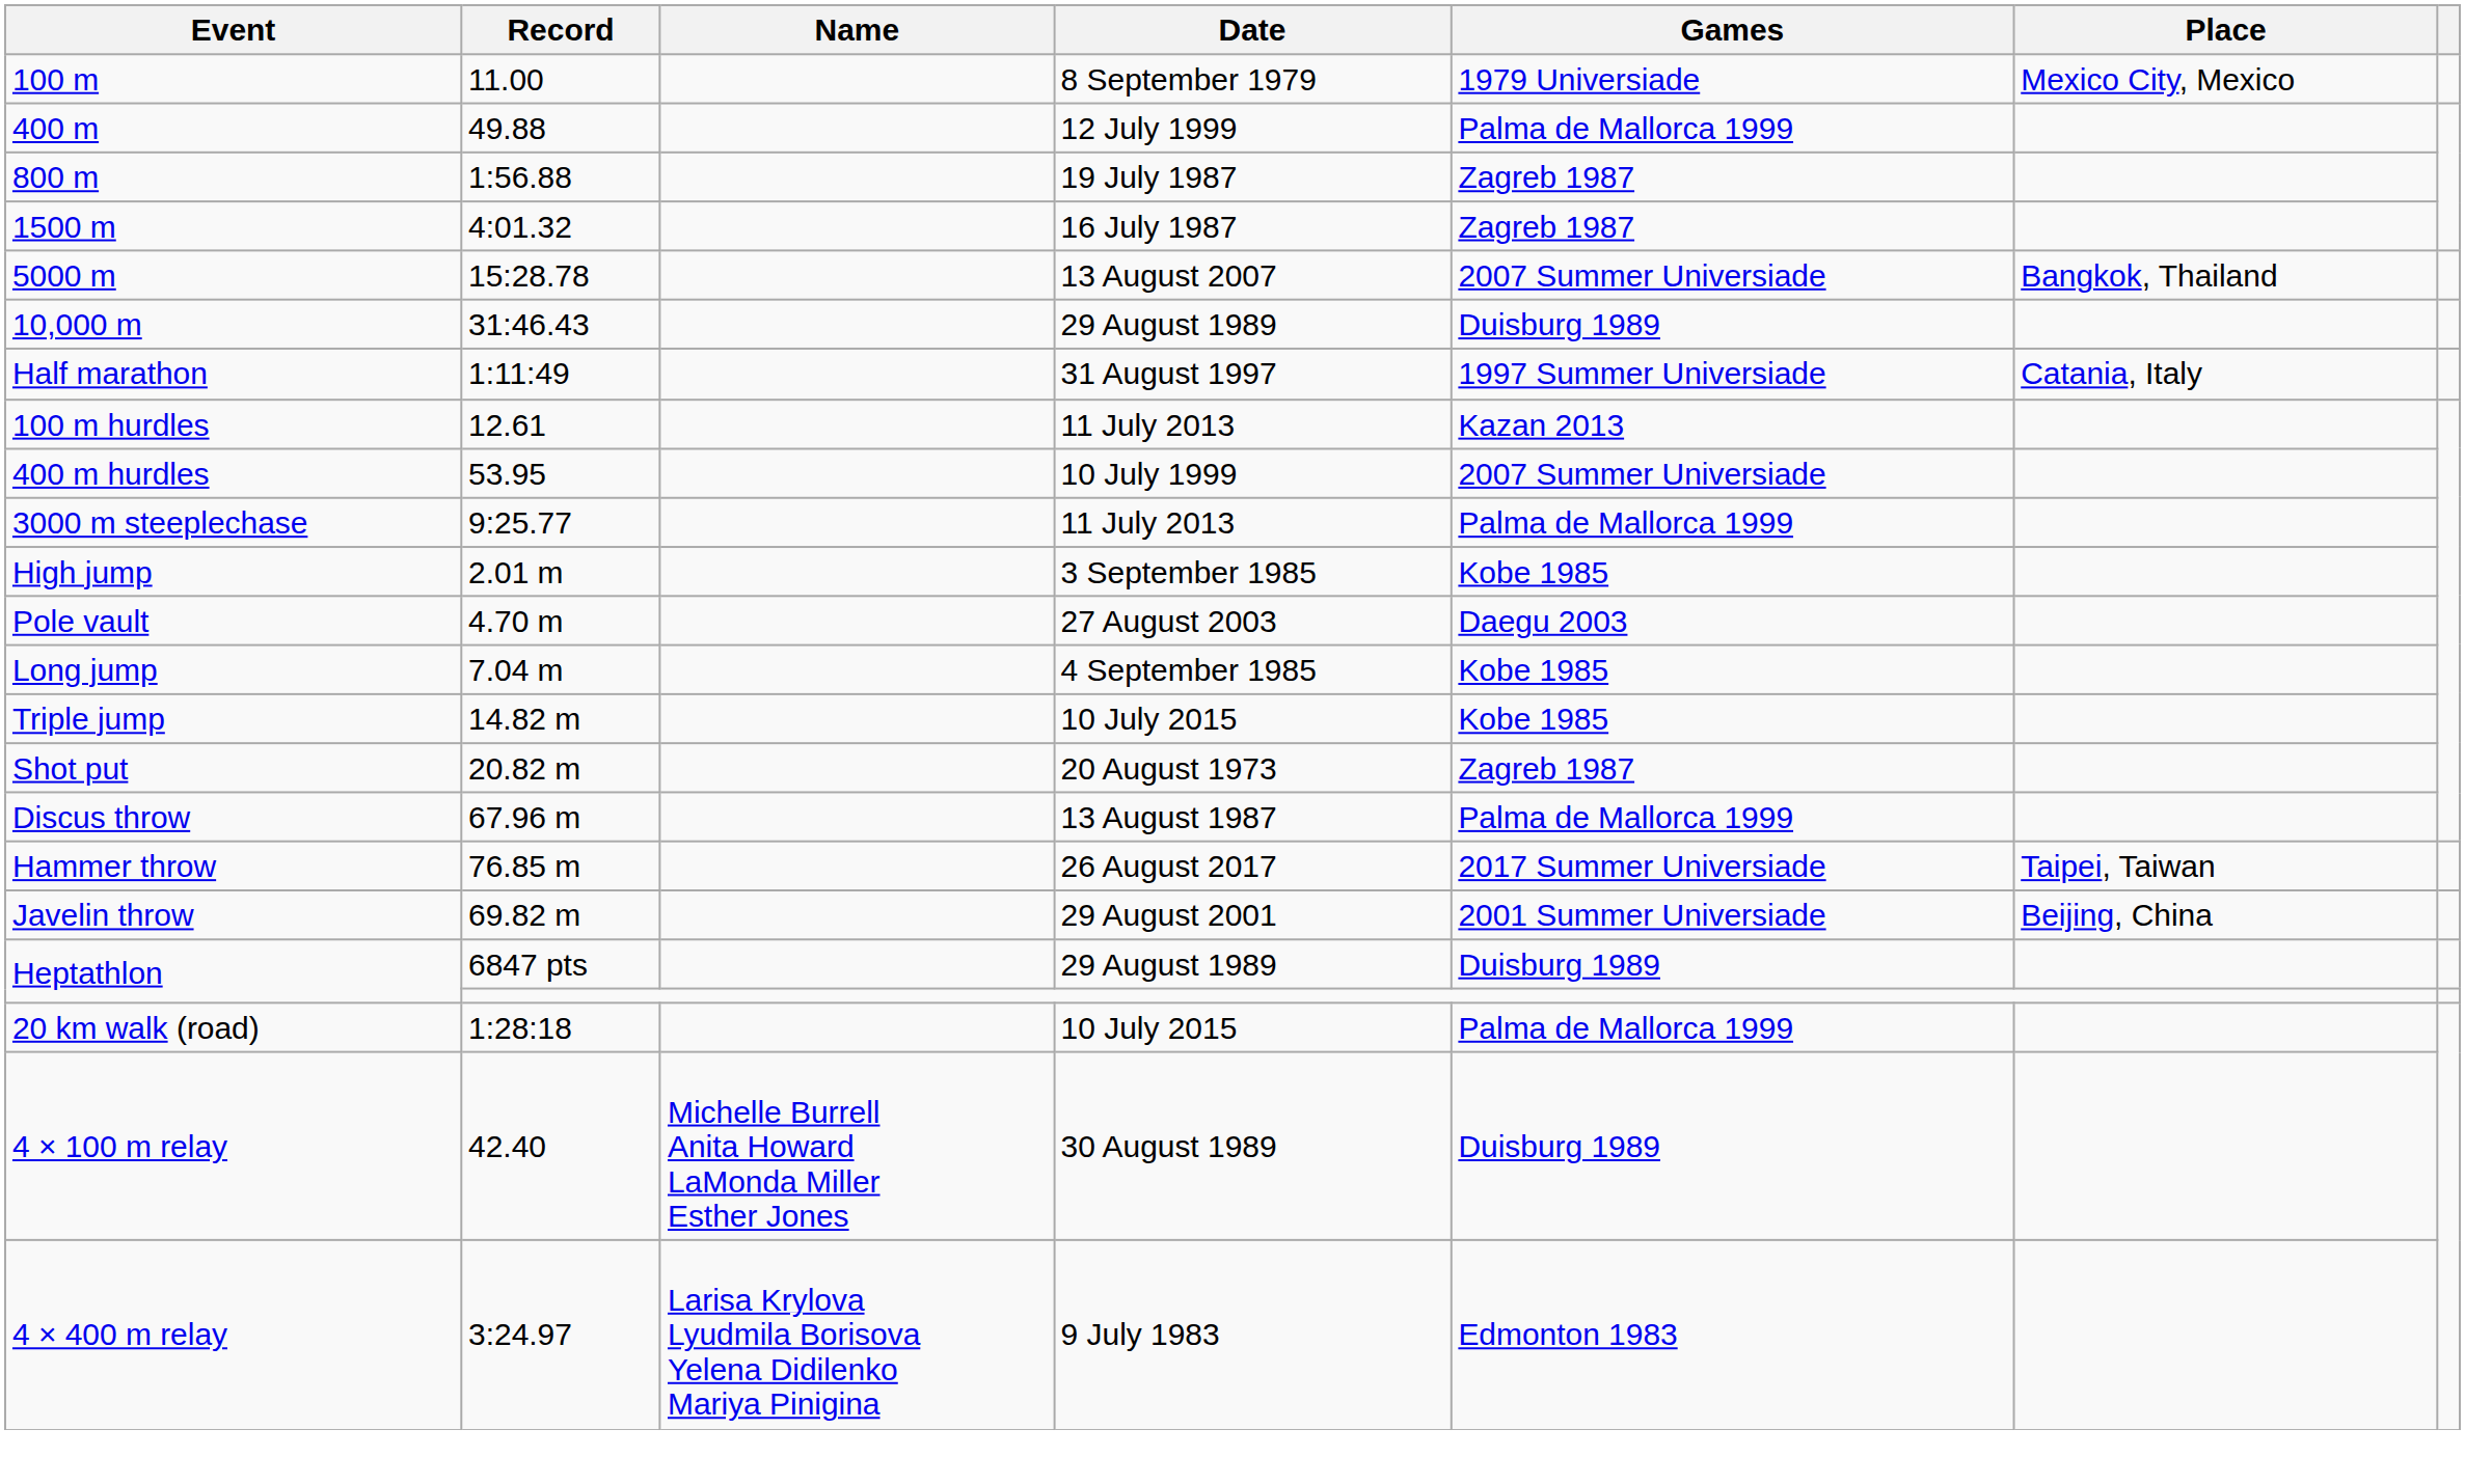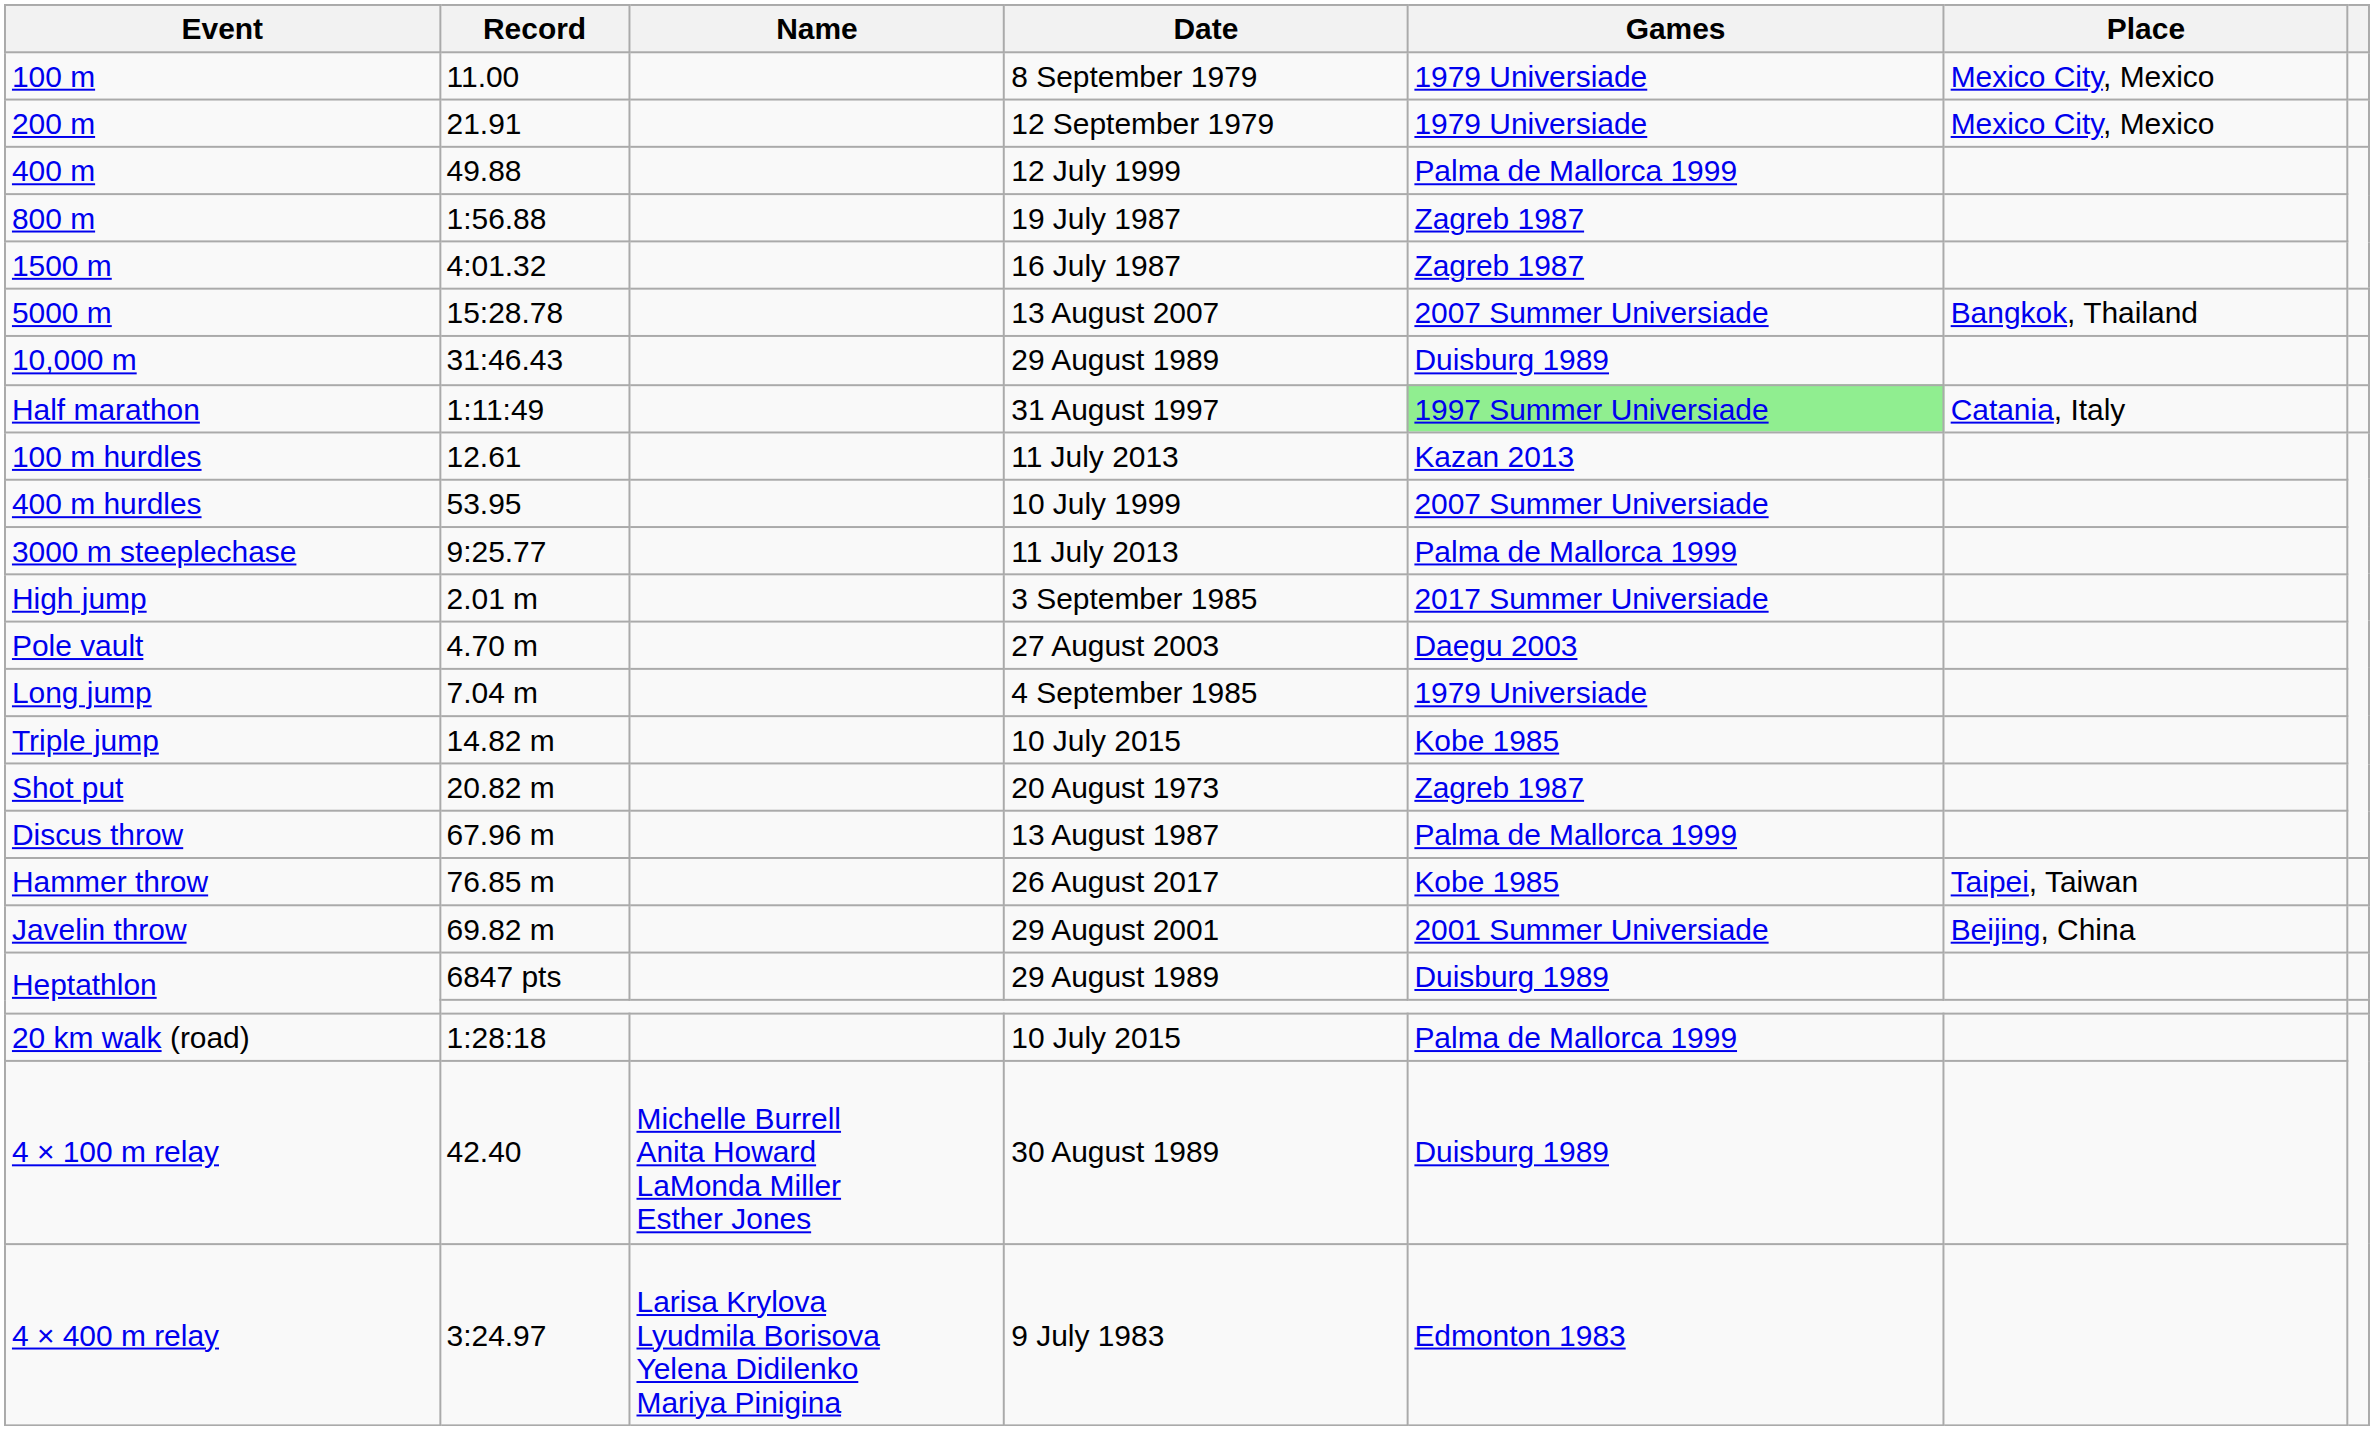+ row: 200 m | 21.91 | 12 September 1979 | 1979 Universiade | Mexico City, Mexico
Half marathon | Games: no background -> lightgreen background
High jump | Games: Kobe 1985 -> 2017 Summer Universiade
Long jump | Games: Kobe 1985 -> 1979 Universiade
Hammer throw | Games: 2017 Summer Universiade -> Kobe 1985
